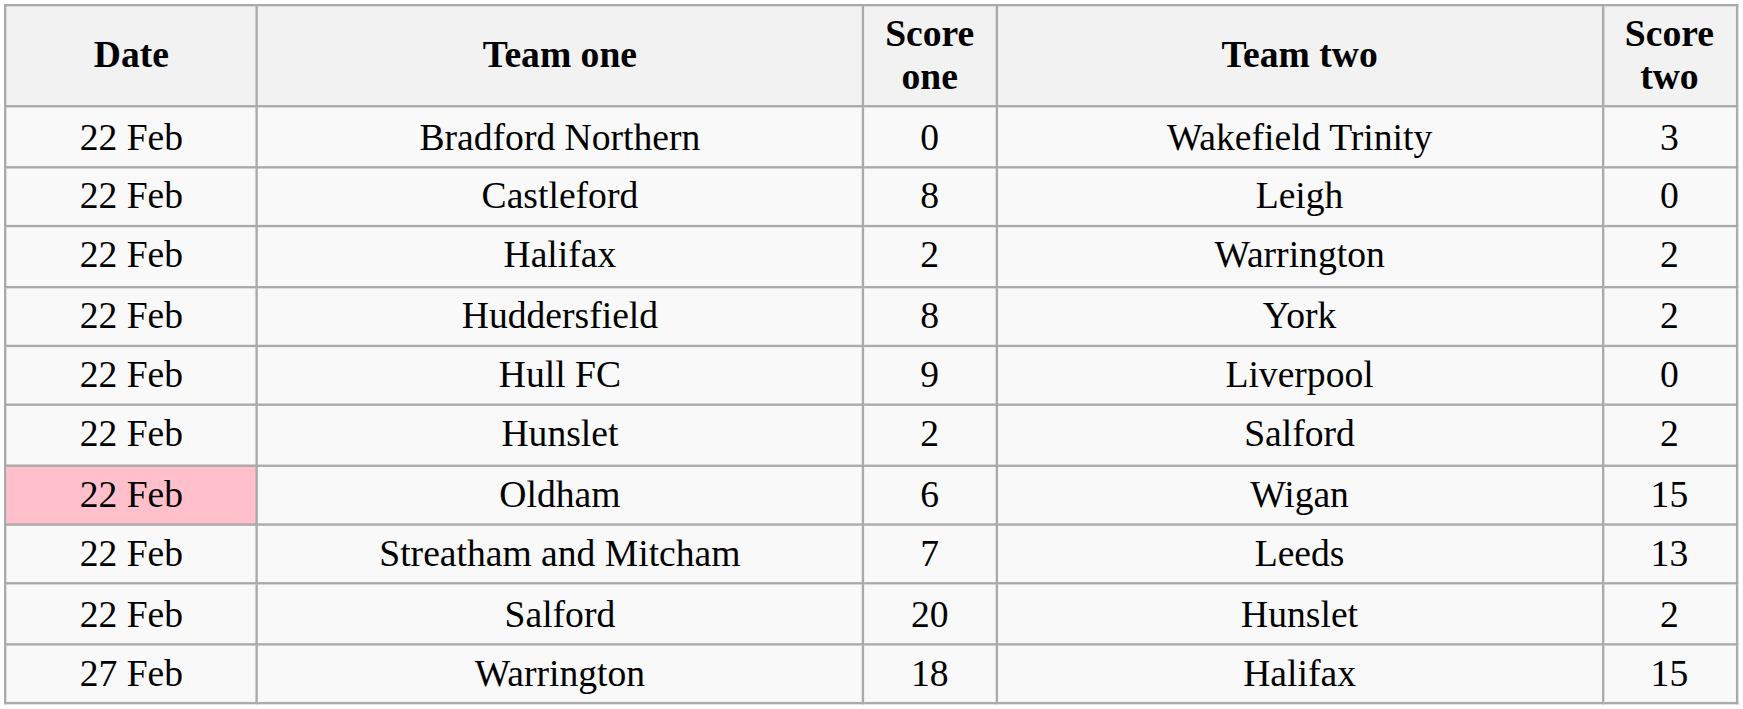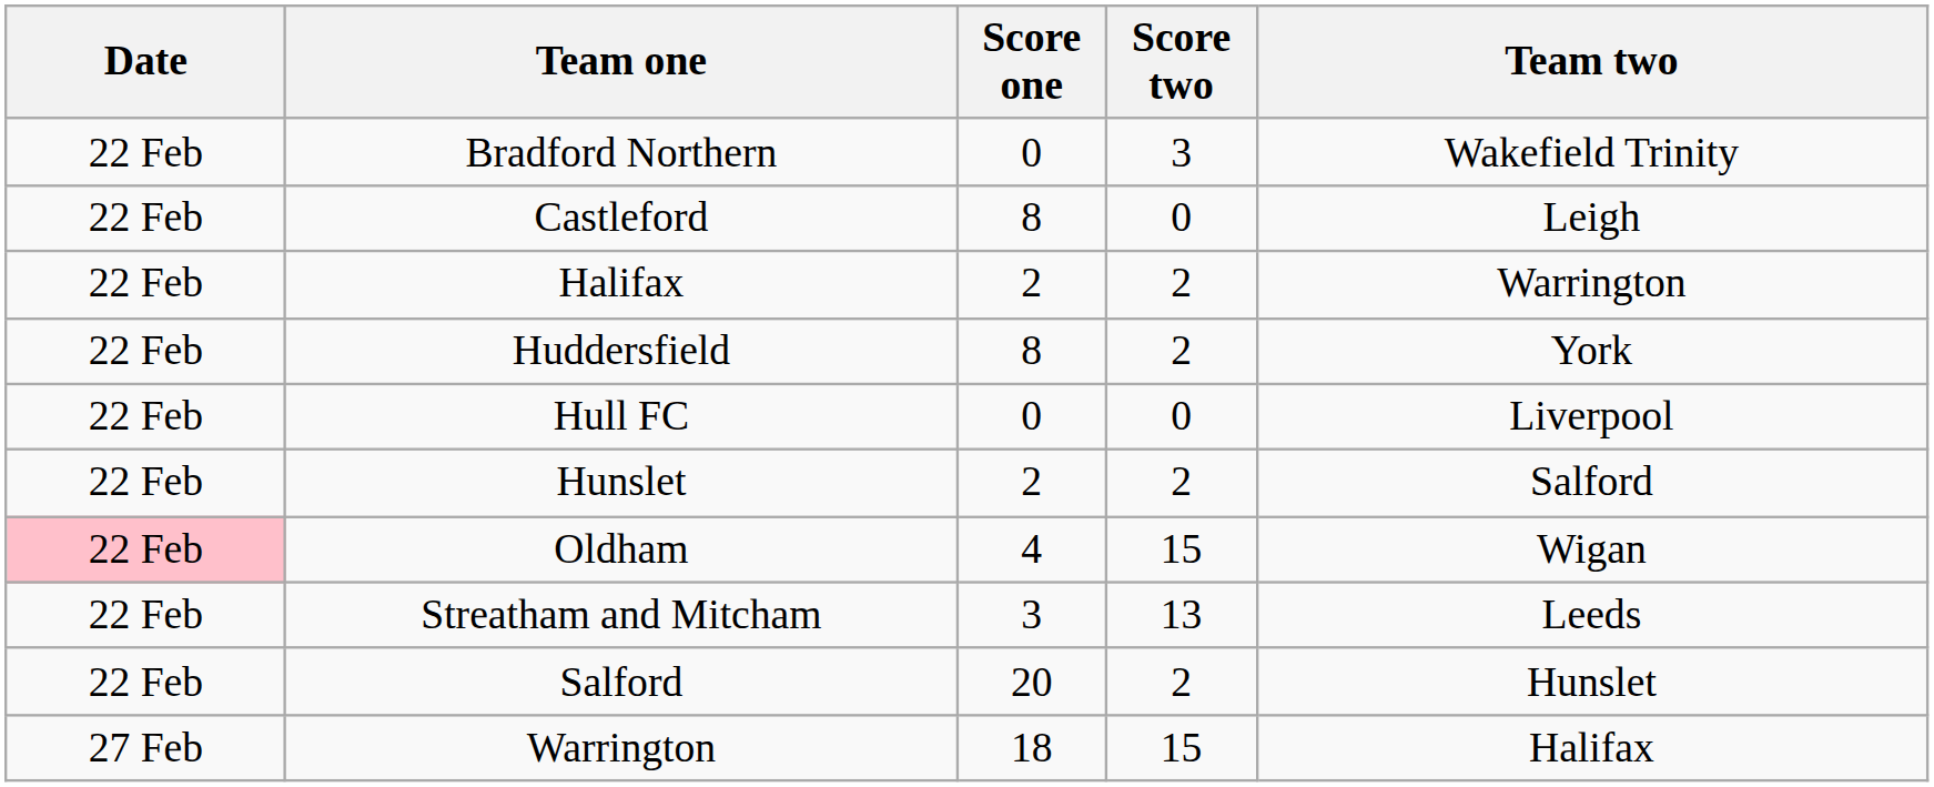columns swapped: Team two <-> Score two
Hull FC | Score one: 9 -> 0
Oldham | Score one: 6 -> 4
Streatham and Mitcham | Score one: 7 -> 3
